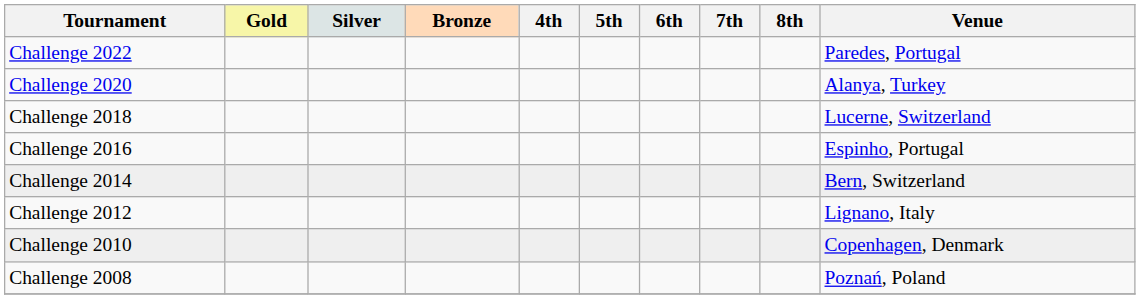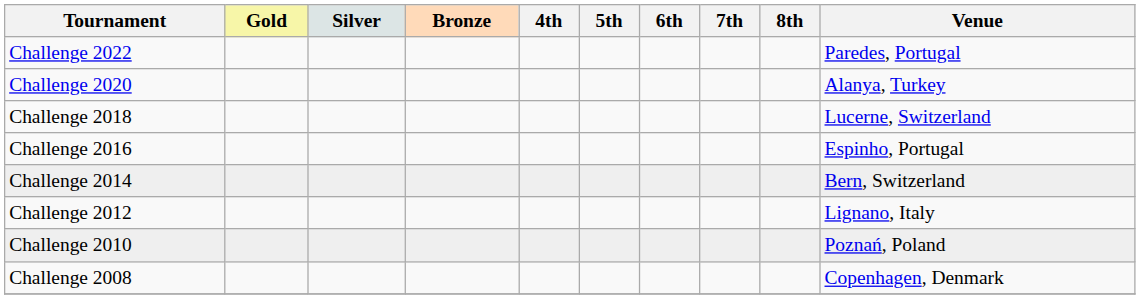Challenge 2010 | Venue: Copenhagen, Denmark -> Poznań, Poland
Challenge 2008 | Venue: Poznań, Poland -> Copenhagen, Denmark
